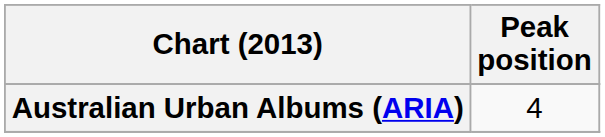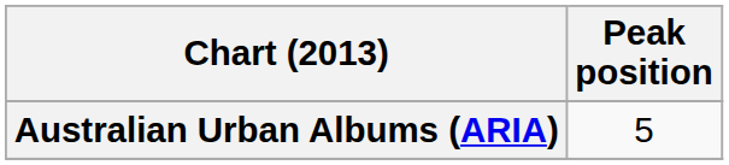Australian Urban Albums (ARIA) | Peak position: 4 -> 5
